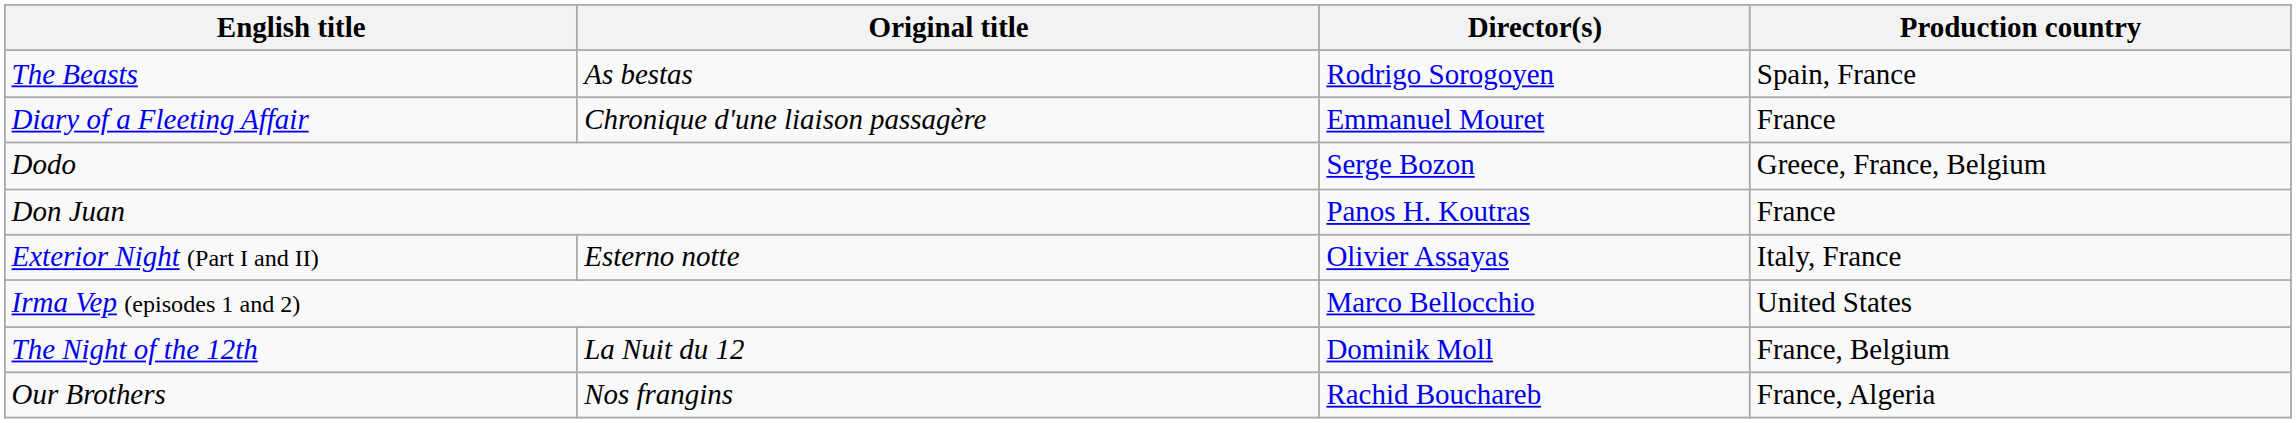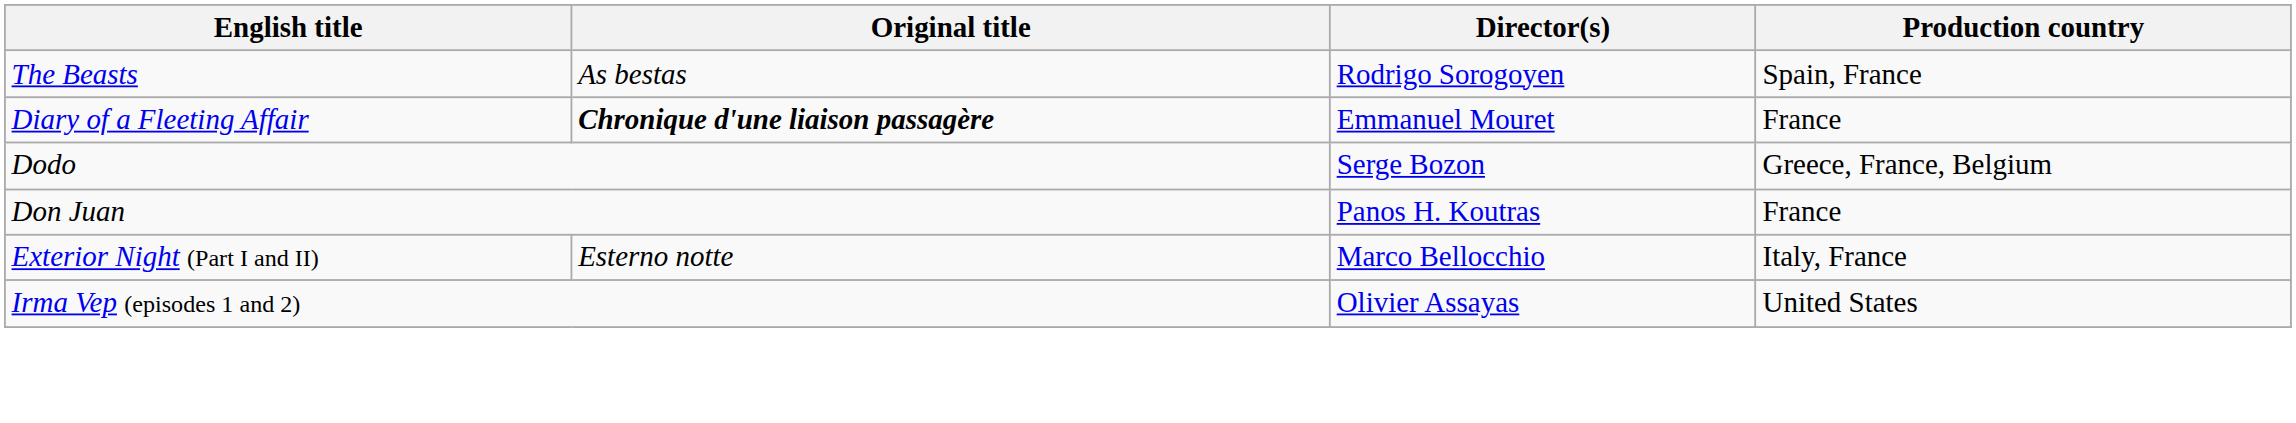Diary of a Fleeting Affair | Original title: normal -> bold
Exterior Night (Part I and II) | Director(s): Olivier Assayas -> Marco Bellocchio
Irma Vep (episodes 1 and 2) | Director(s): Marco Bellocchio -> Olivier Assayas
- row: The Night of the 12th | La Nuit du 12 | Dominik Moll | France, Belgium
- row: Our Brothers | Nos frangins | Rachid Bouchareb | France, Algeria
